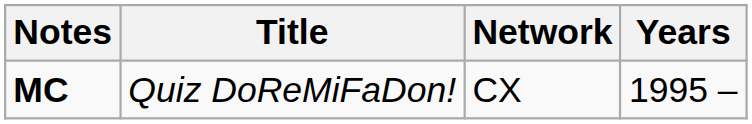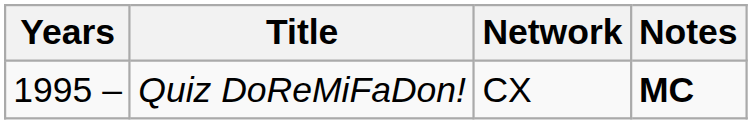columns swapped: Years <-> Notes
